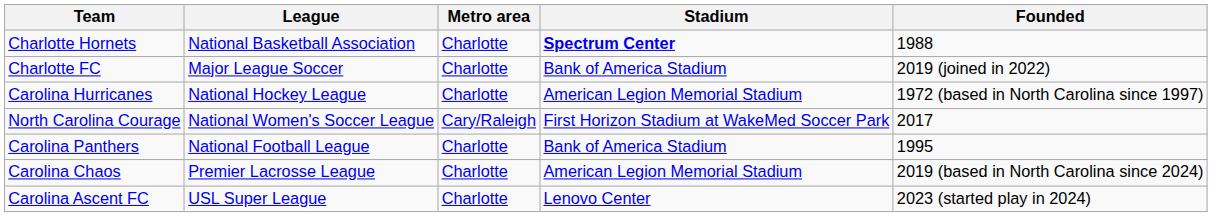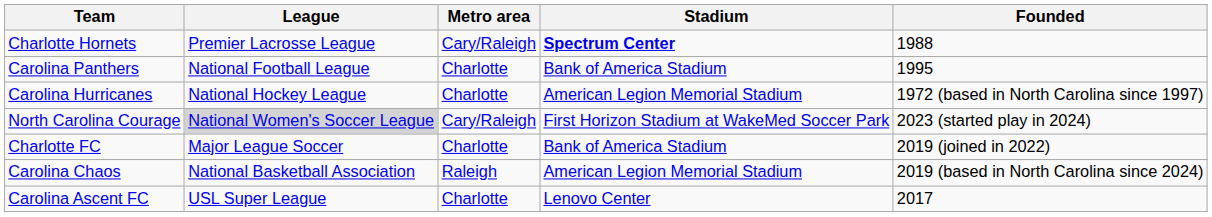Charlotte Hornets | League: National Basketball Association -> Premier Lacrosse League
Charlotte Hornets | Metro area: Charlotte -> Cary/Raleigh
rows swapped: Carolina Panthers <-> Charlotte FC
North Carolina Courage | League: no background -> lightgrey background
North Carolina Courage | Founded: 2017 -> 2023 (started play in 2024)
Carolina Chaos | League: Premier Lacrosse League -> National Basketball Association
Carolina Chaos | Metro area: Charlotte -> Raleigh
Carolina Ascent FC | Founded: 2023 (started play in 2024) -> 2017
